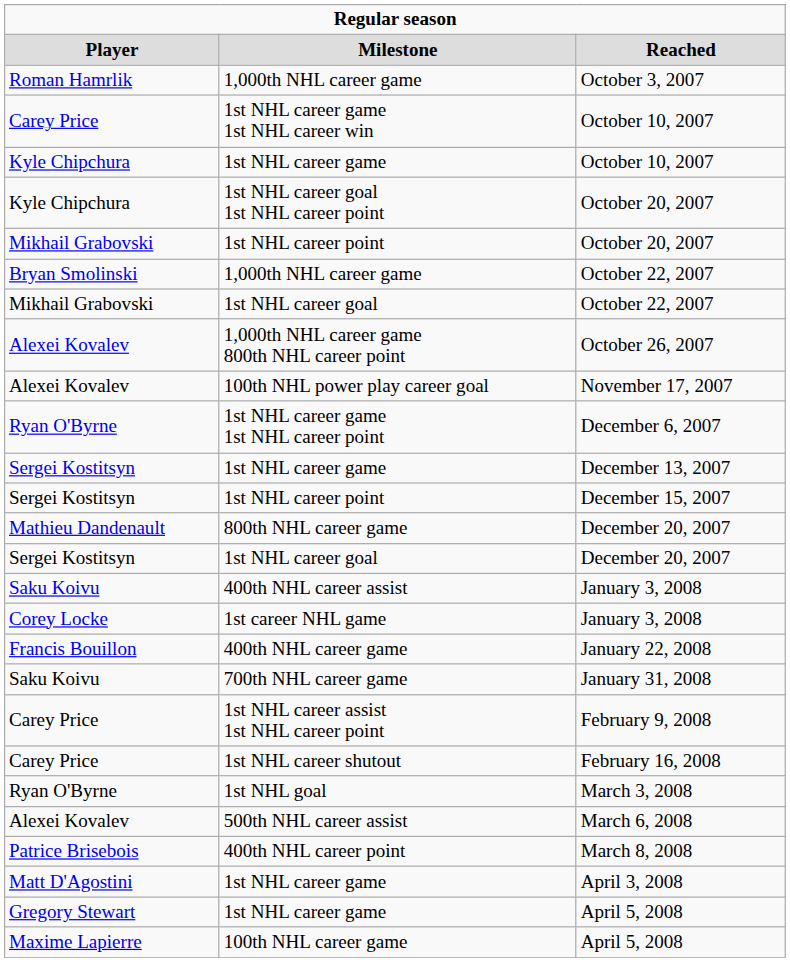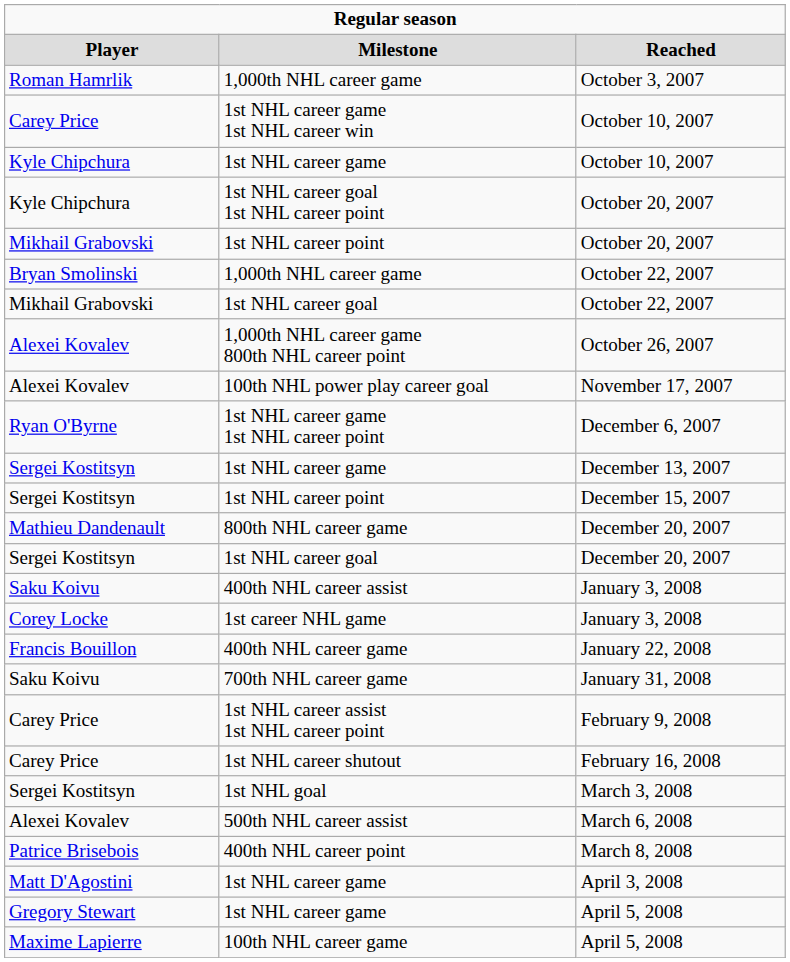1st NHL goal | column 1: Ryan O'Byrne -> Sergei Kostitsyn
